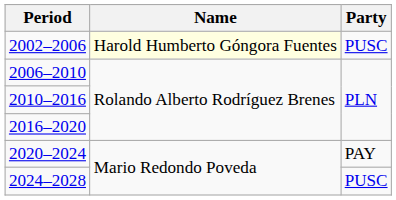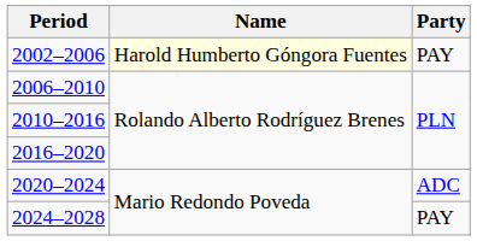2002–2006 | Party: PUSC -> PAY
2020–2024 | Party: PAY -> ADC
2024–2028 | Party: PUSC -> PAY
